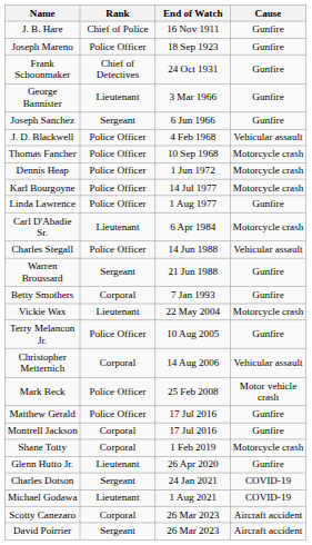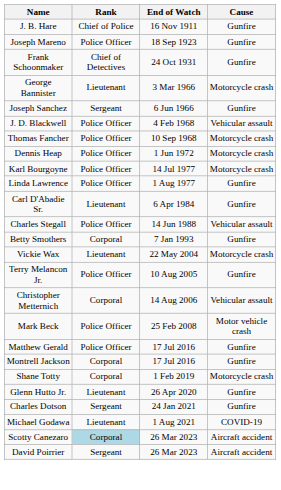George Bannister | Cause: Gunfire -> Motorcycle crash
Carl D'Abadie Sr. | Cause: Motorcycle crash -> Gunfire
- row: Warren Broussard | Sergeant | 21 Jun 1988 | Gunfire
Charles Dotson | Cause: COVID-19 -> Gunfire
Scotty Canezaro | Rank: no background -> lightblue background
